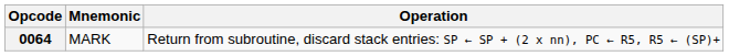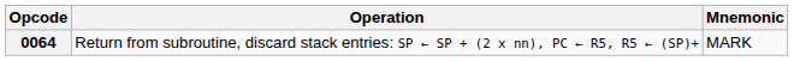columns swapped: Mnemonic <-> Operation
